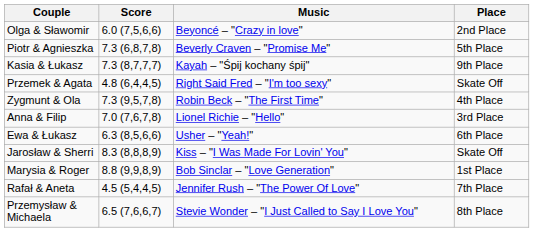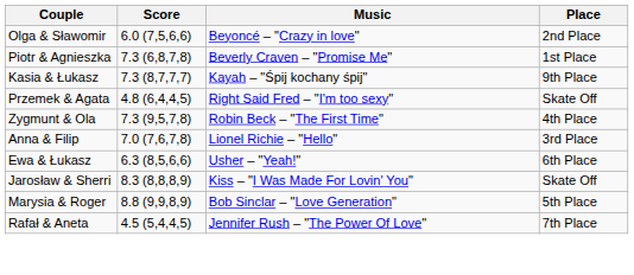Piotr & Agnieszka | Place: 5th Place -> 1st Place
Marysia & Roger | Place: 1st Place -> 5th Place
- row: Przemysław & Michaela | 6.5 (7,6,6,7) | Stevie Wonder – "I Just Called to Say I Love You" | 8th Place
